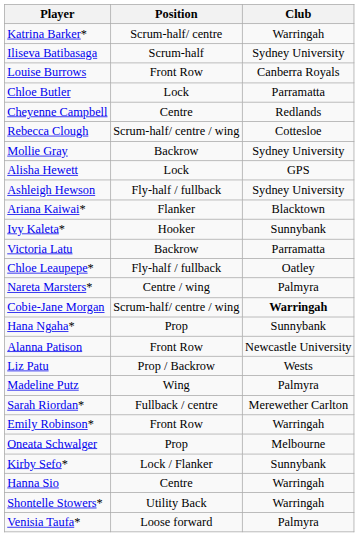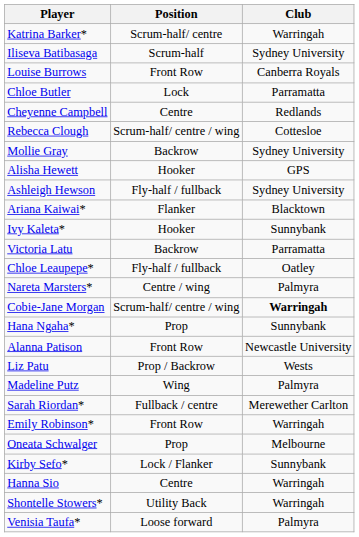Alisha Hewett | Position: Lock -> Hooker
